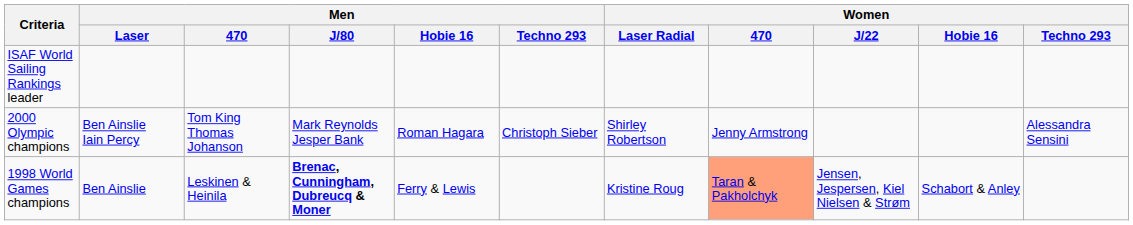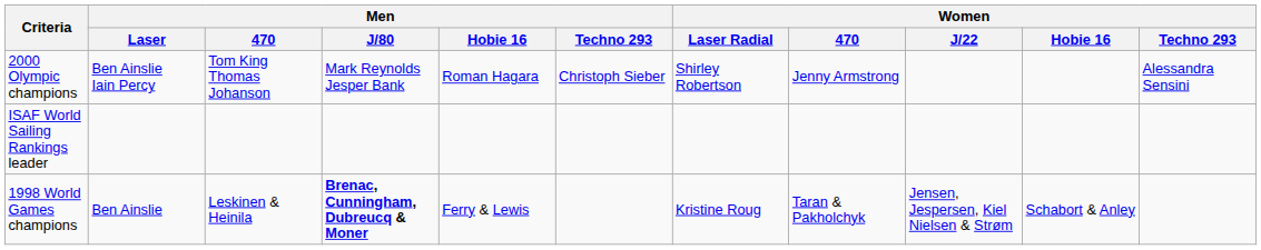rows swapped: ISAF World Sailing Rankings leader <-> 2000 Olympic champions
1998 World Games champions | Women / 470: lightsalmon background -> no background
